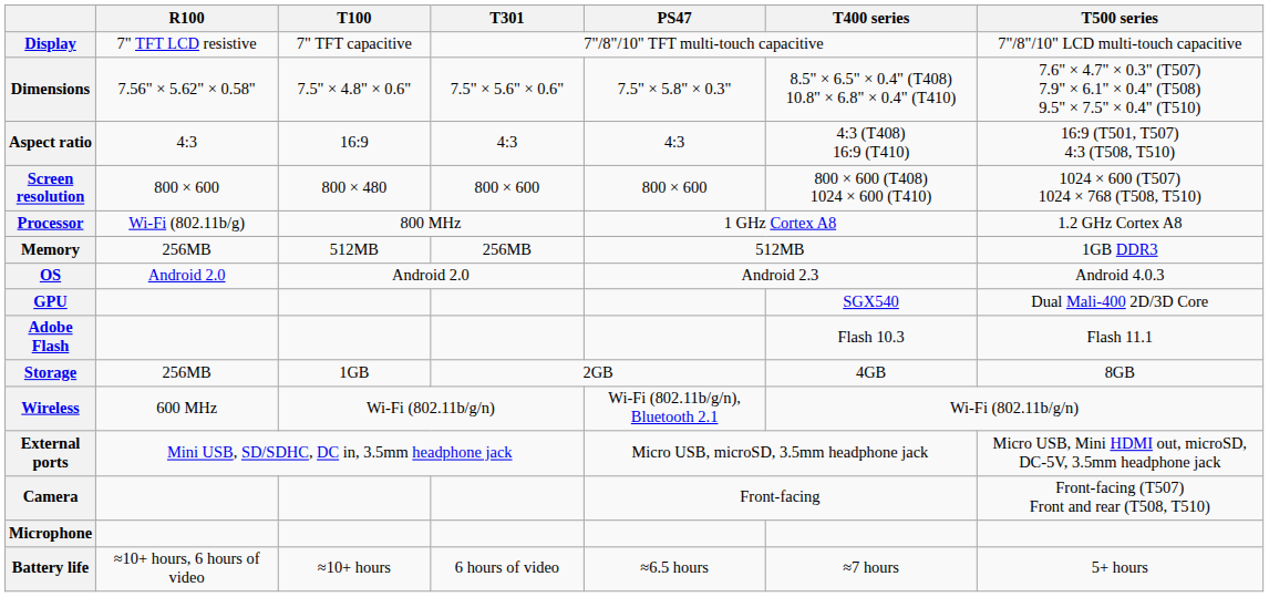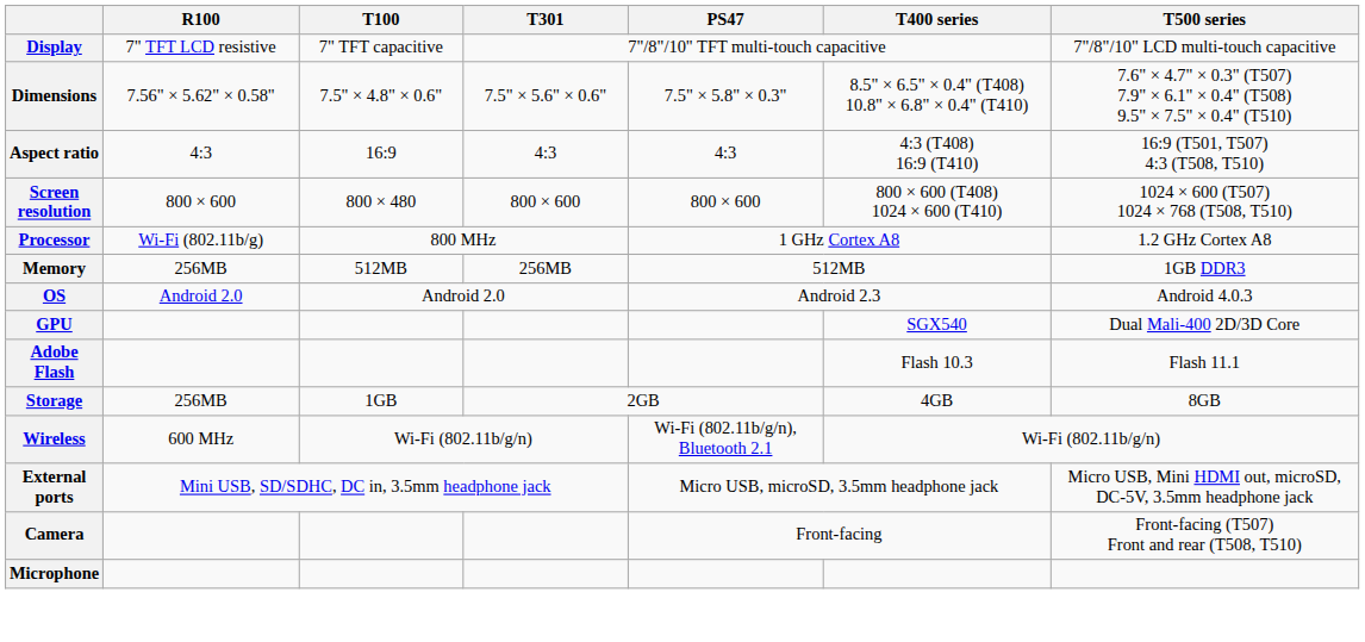- row: Battery life | ≈10+ hours, 6 hours of video | ≈10+ hours | 6 hours of video | ≈6.5 hours | ≈7 hours | 5+ hours
